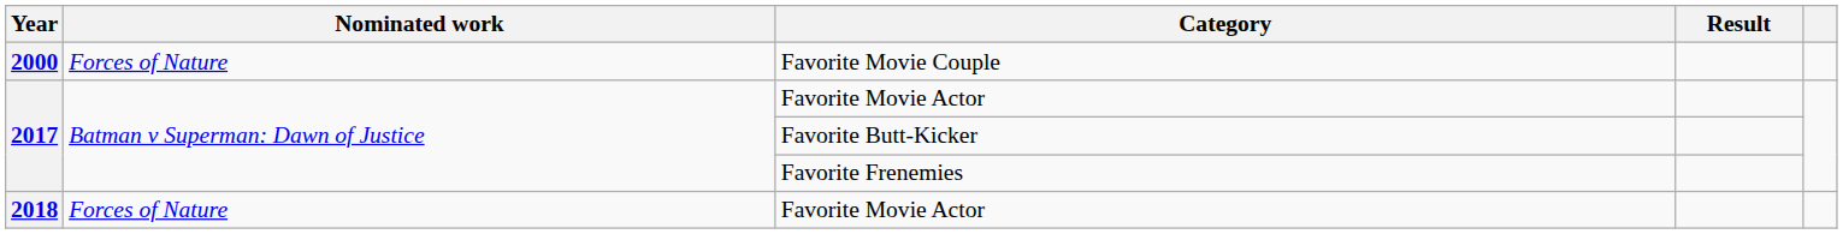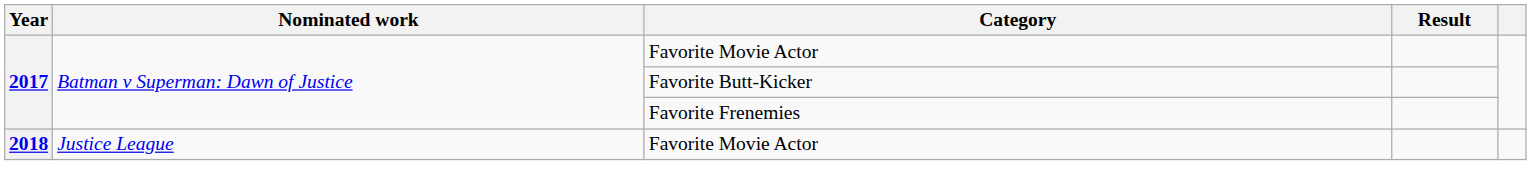- row: 2000 | Forces of Nature | Favorite Movie Couple
2018 / Favorite Movie Actor | Nominated work: Forces of Nature -> Justice League
